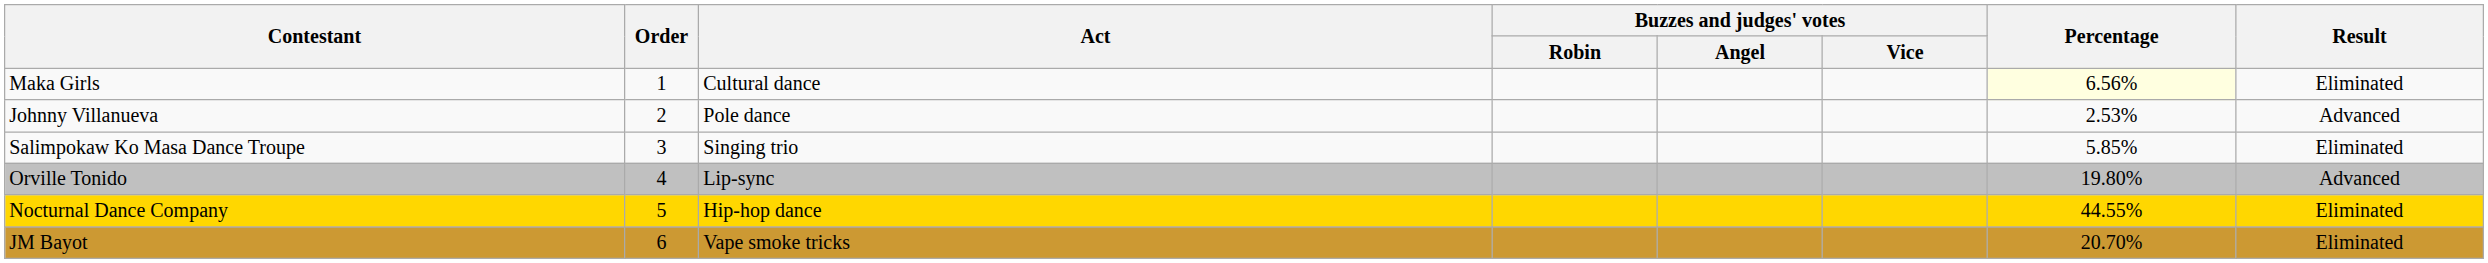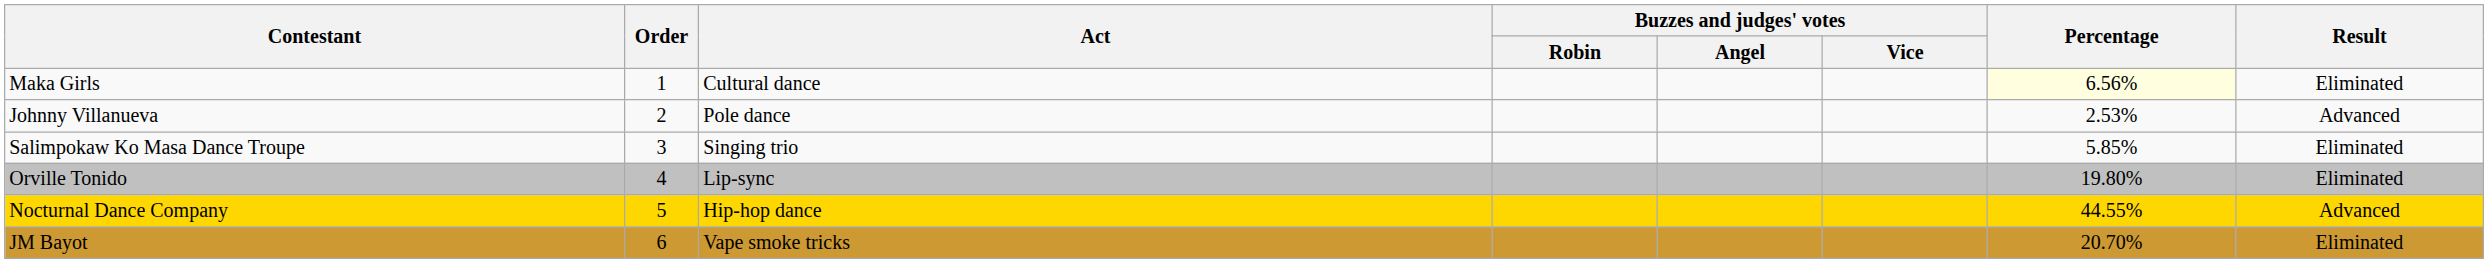Orville Tonido | Result: Advanced -> Eliminated
Nocturnal Dance Company | Result: Eliminated -> Advanced
